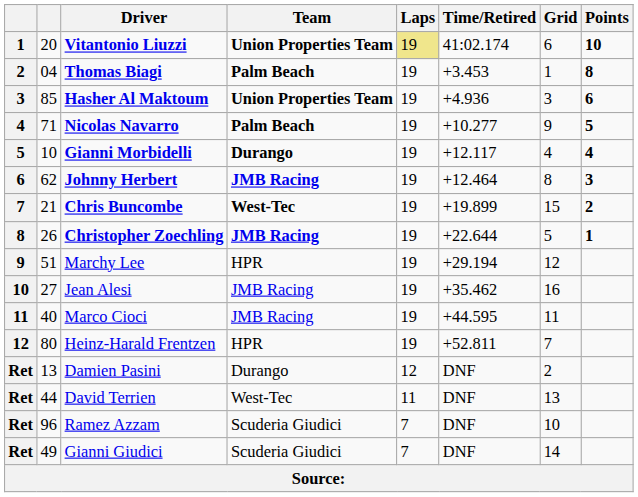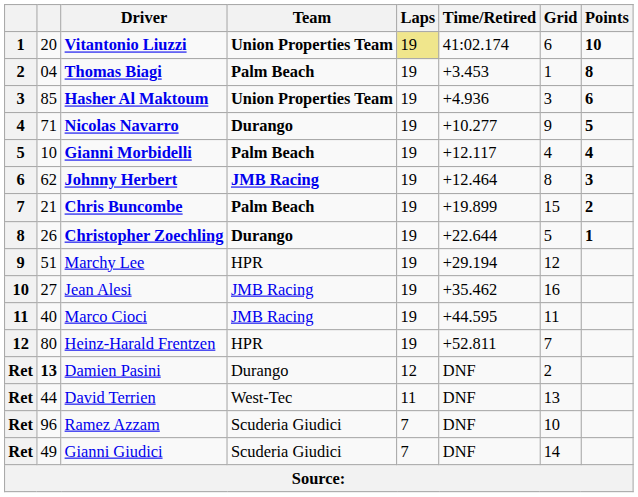Nicolas Navarro | Team: Palm Beach -> Durango
Gianni Morbidelli | Team: Durango -> Palm Beach
Chris Buncombe | Team: West-Tec -> Palm Beach
Christopher Zoechling | Team: JMB Racing -> Durango
Damien Pasini | column 2: normal -> bold
